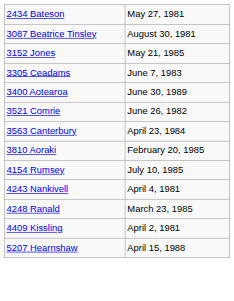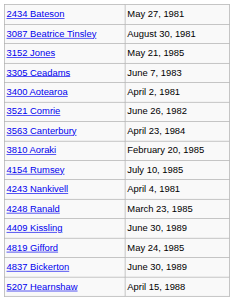3400 Aotearoa | column 2: June 30, 1989 -> April 2, 1981
4409 Kissling | column 2: April 2, 1981 -> June 30, 1989
+ row: 4819 Gifford | May 24, 1985
+ row: 4837 Bickerton | June 30, 1989
